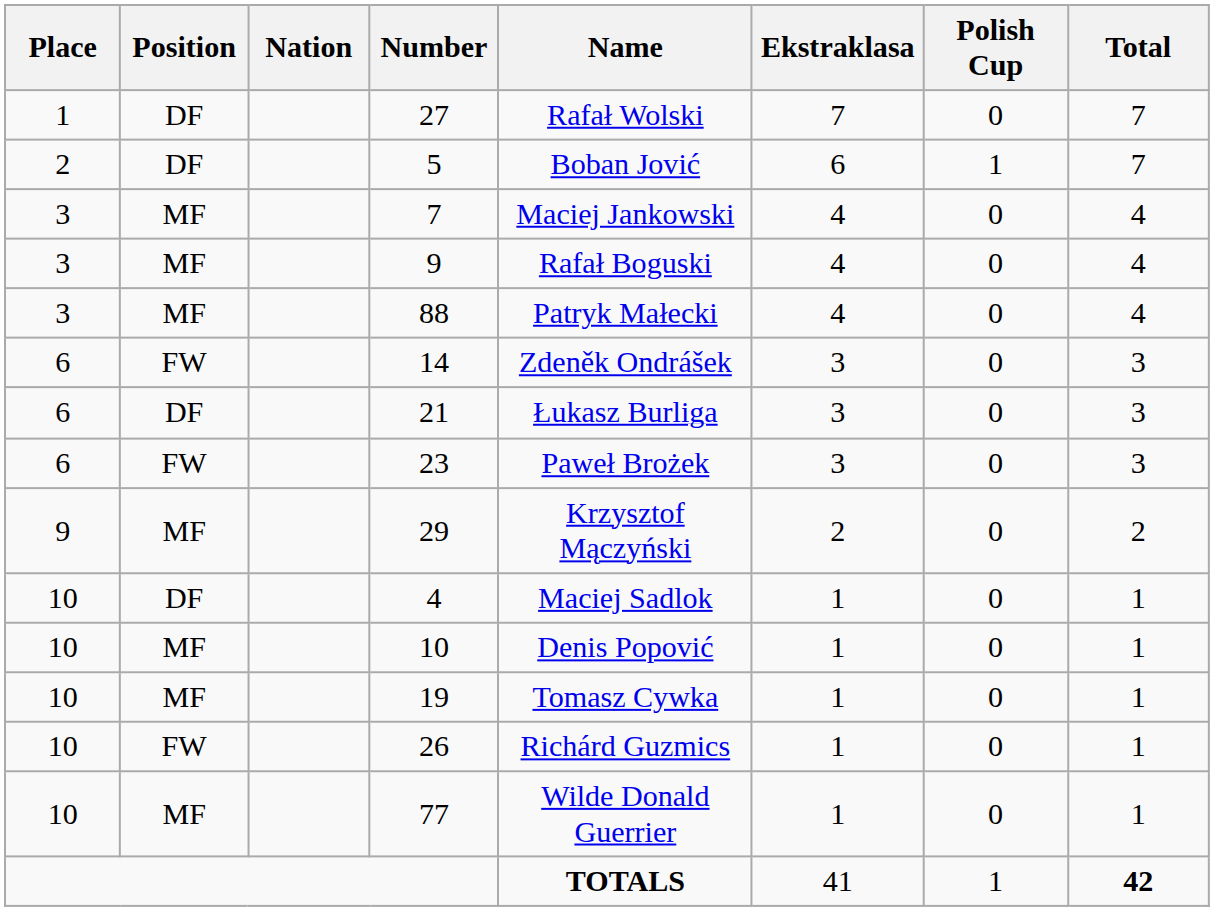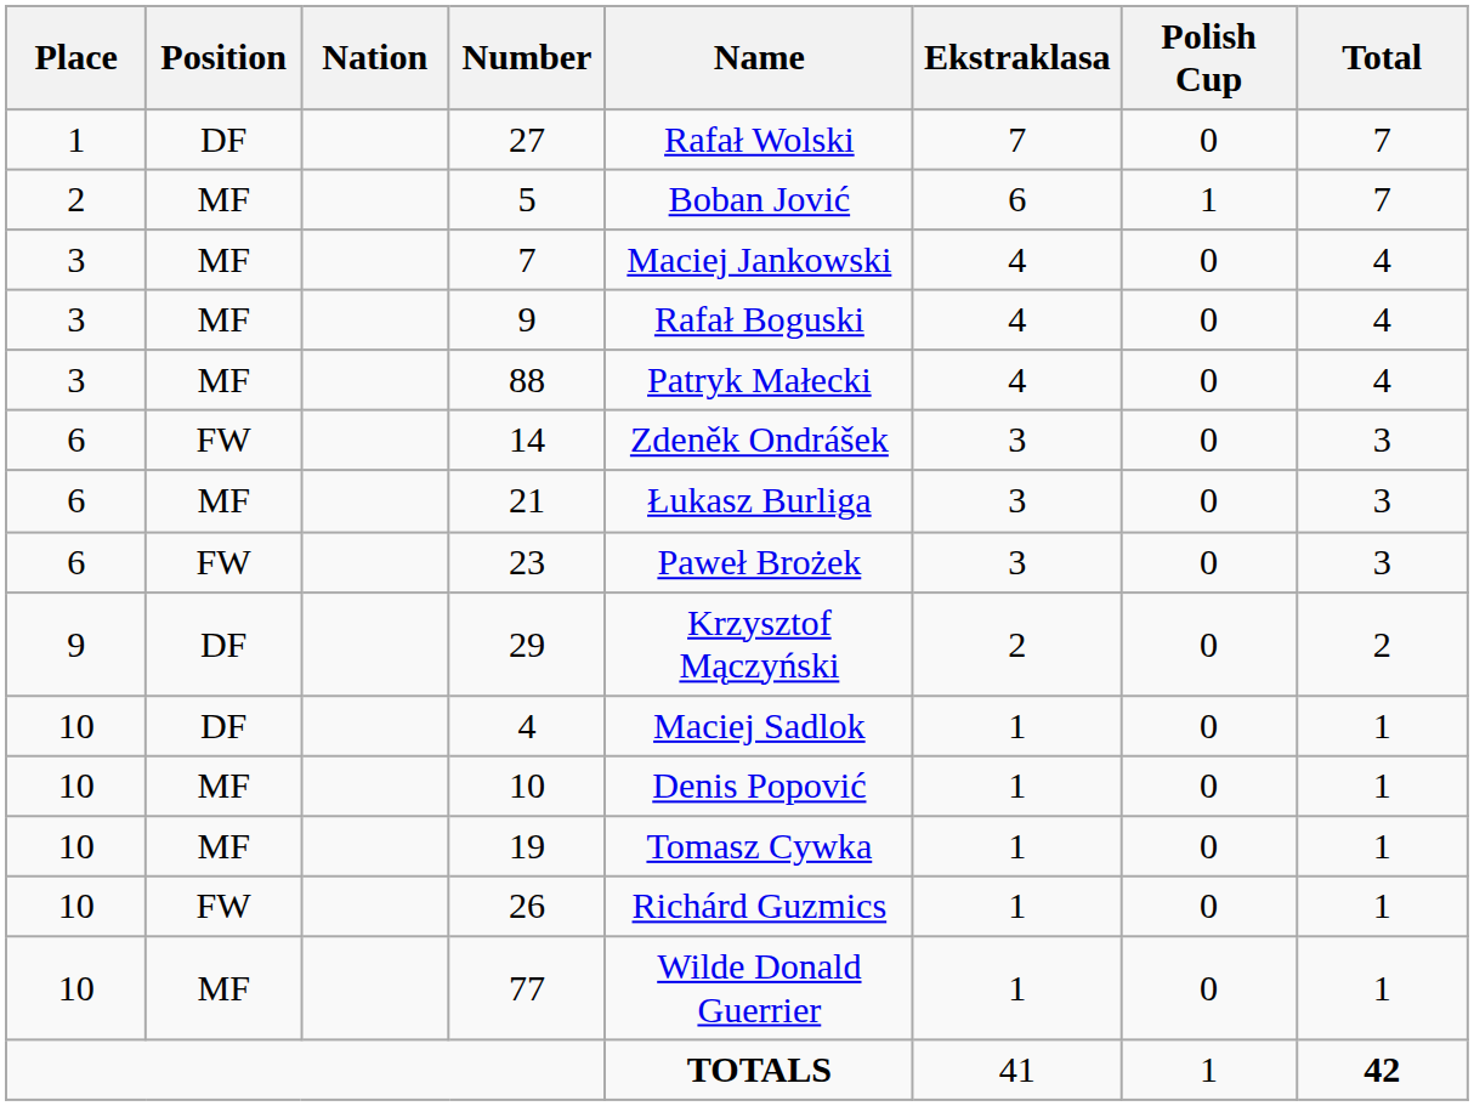5 | Position: DF -> MF
21 | Position: DF -> MF
29 | Position: MF -> DF
